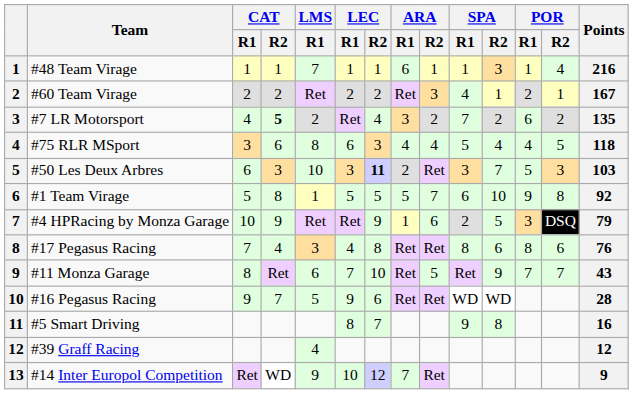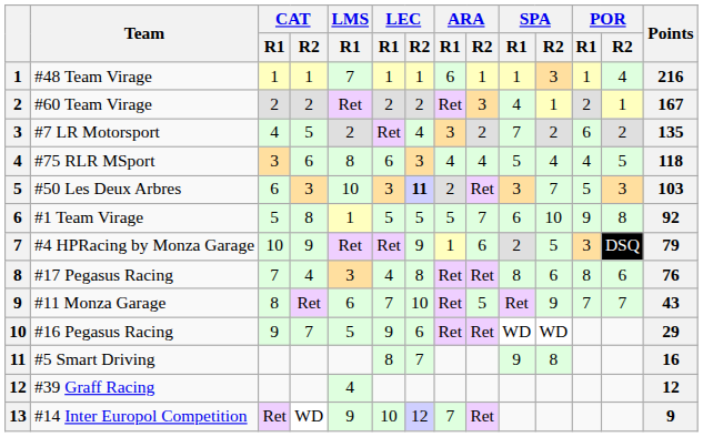#7 LR Motorsport | CAT / R2: bold -> normal
#16 Pegasus Racing | Points: 28 -> 29
